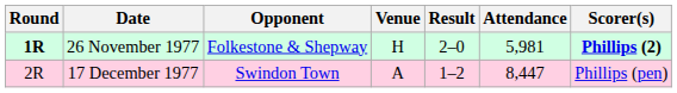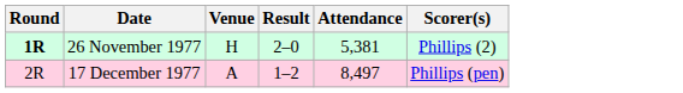- column: Opponent | Folkestone & Shepway | Swindon Town
26 November 1977 | Attendance: 5,981 -> 5,381
26 November 1977 | Scorer(s): bold -> normal
17 December 1977 | Attendance: 8,447 -> 8,497
